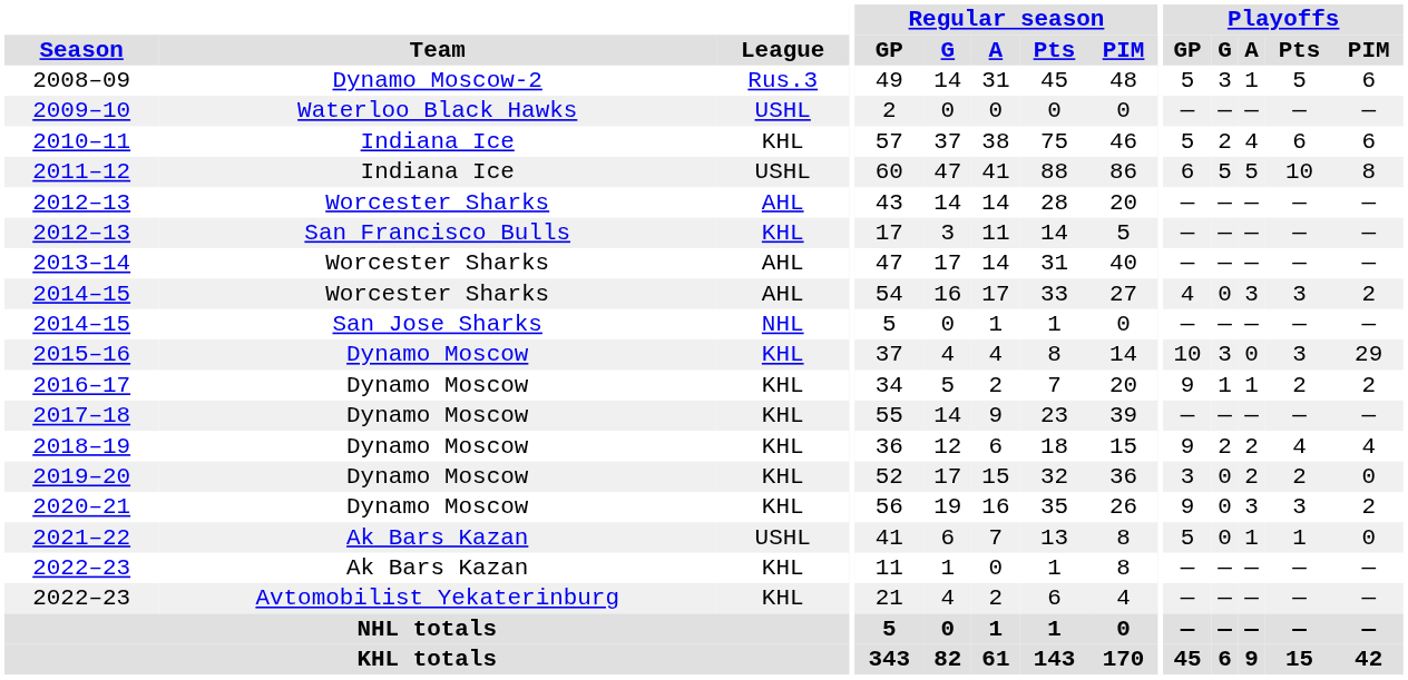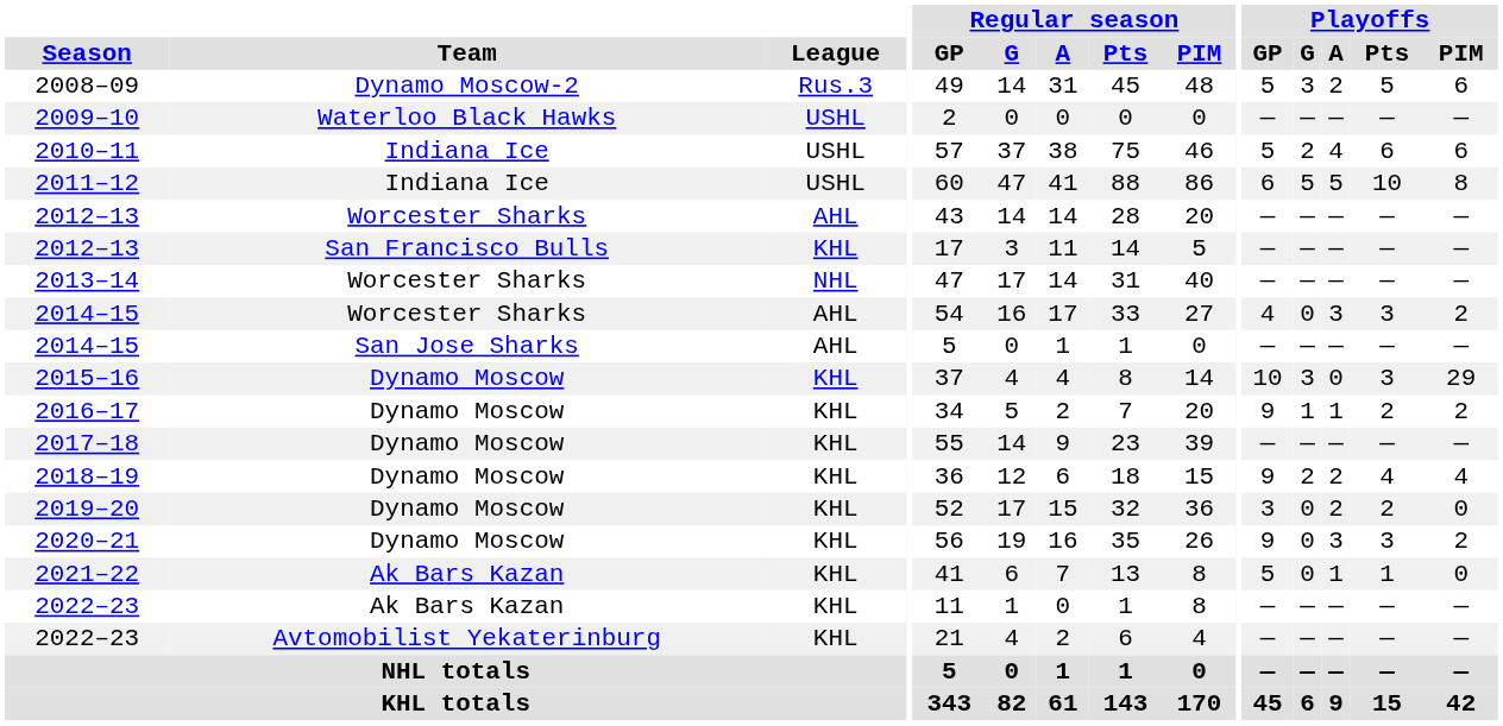2008–09 | Playoffs / A: 1 -> 2
2010–11 | League: KHL -> USHL
2013–14 | League: AHL -> NHL
2014–15 / San Jose Sharks | League: NHL -> AHL
2021–22 | League: USHL -> KHL
